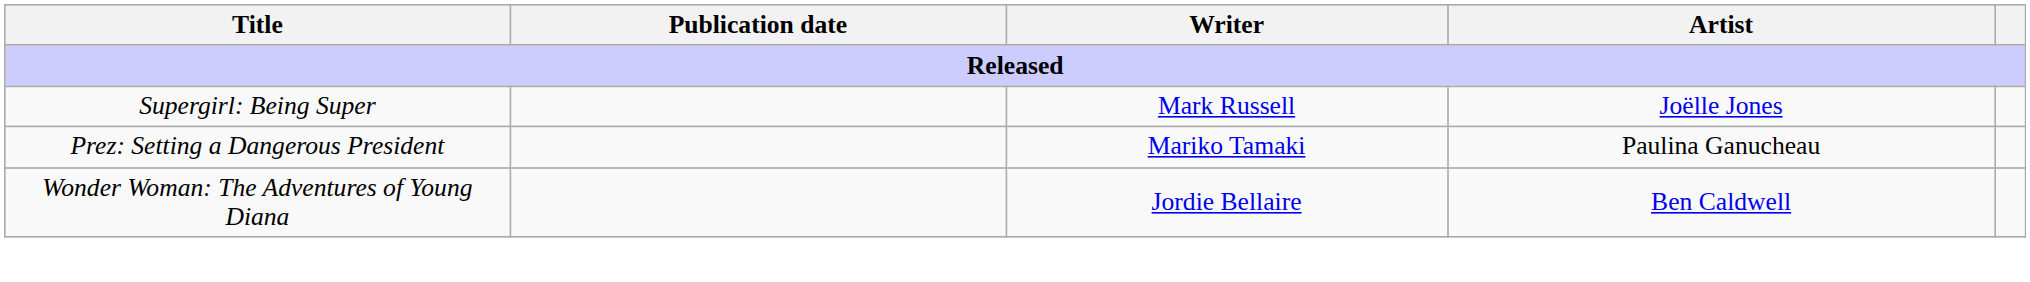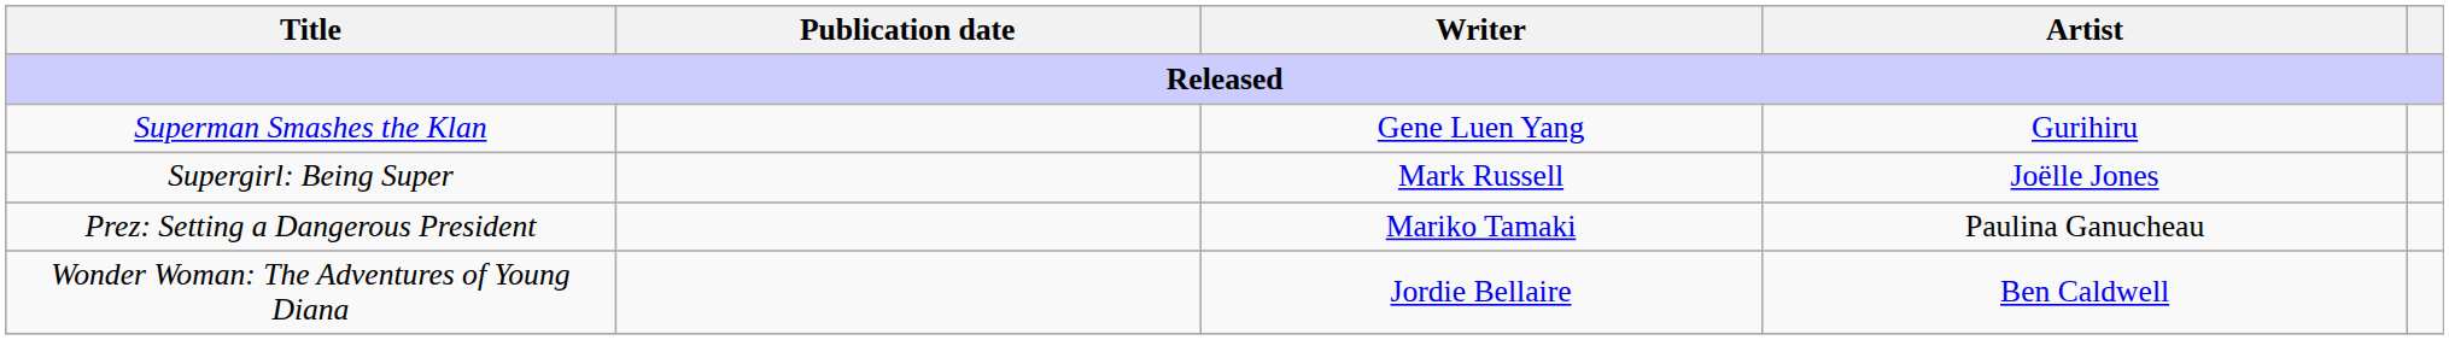+ row: Superman Smashes the Klan | Gene Luen Yang | Gurihiru
